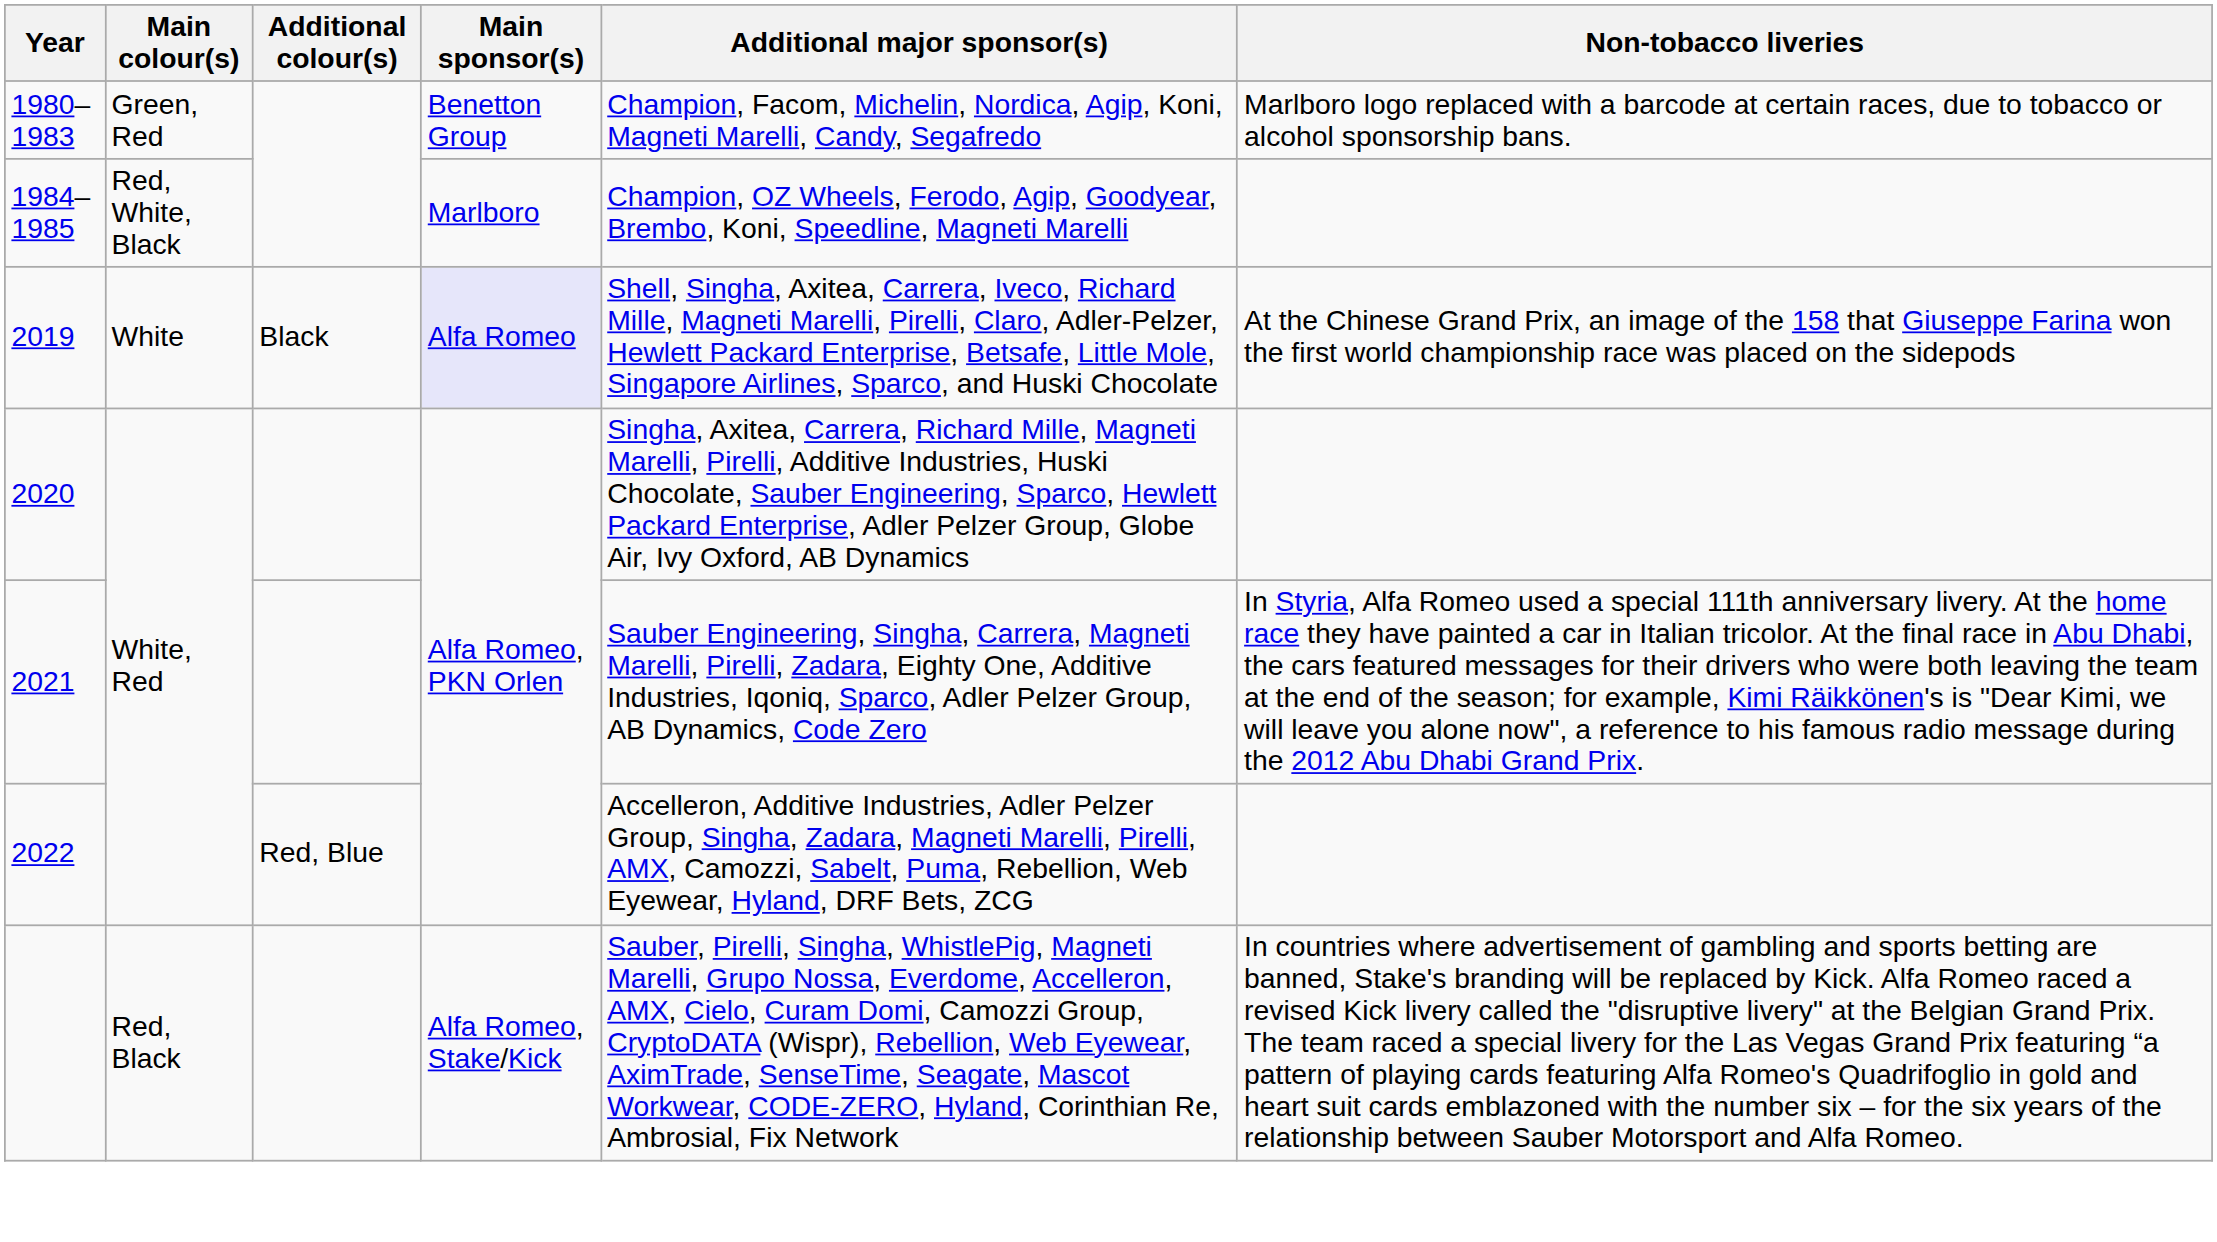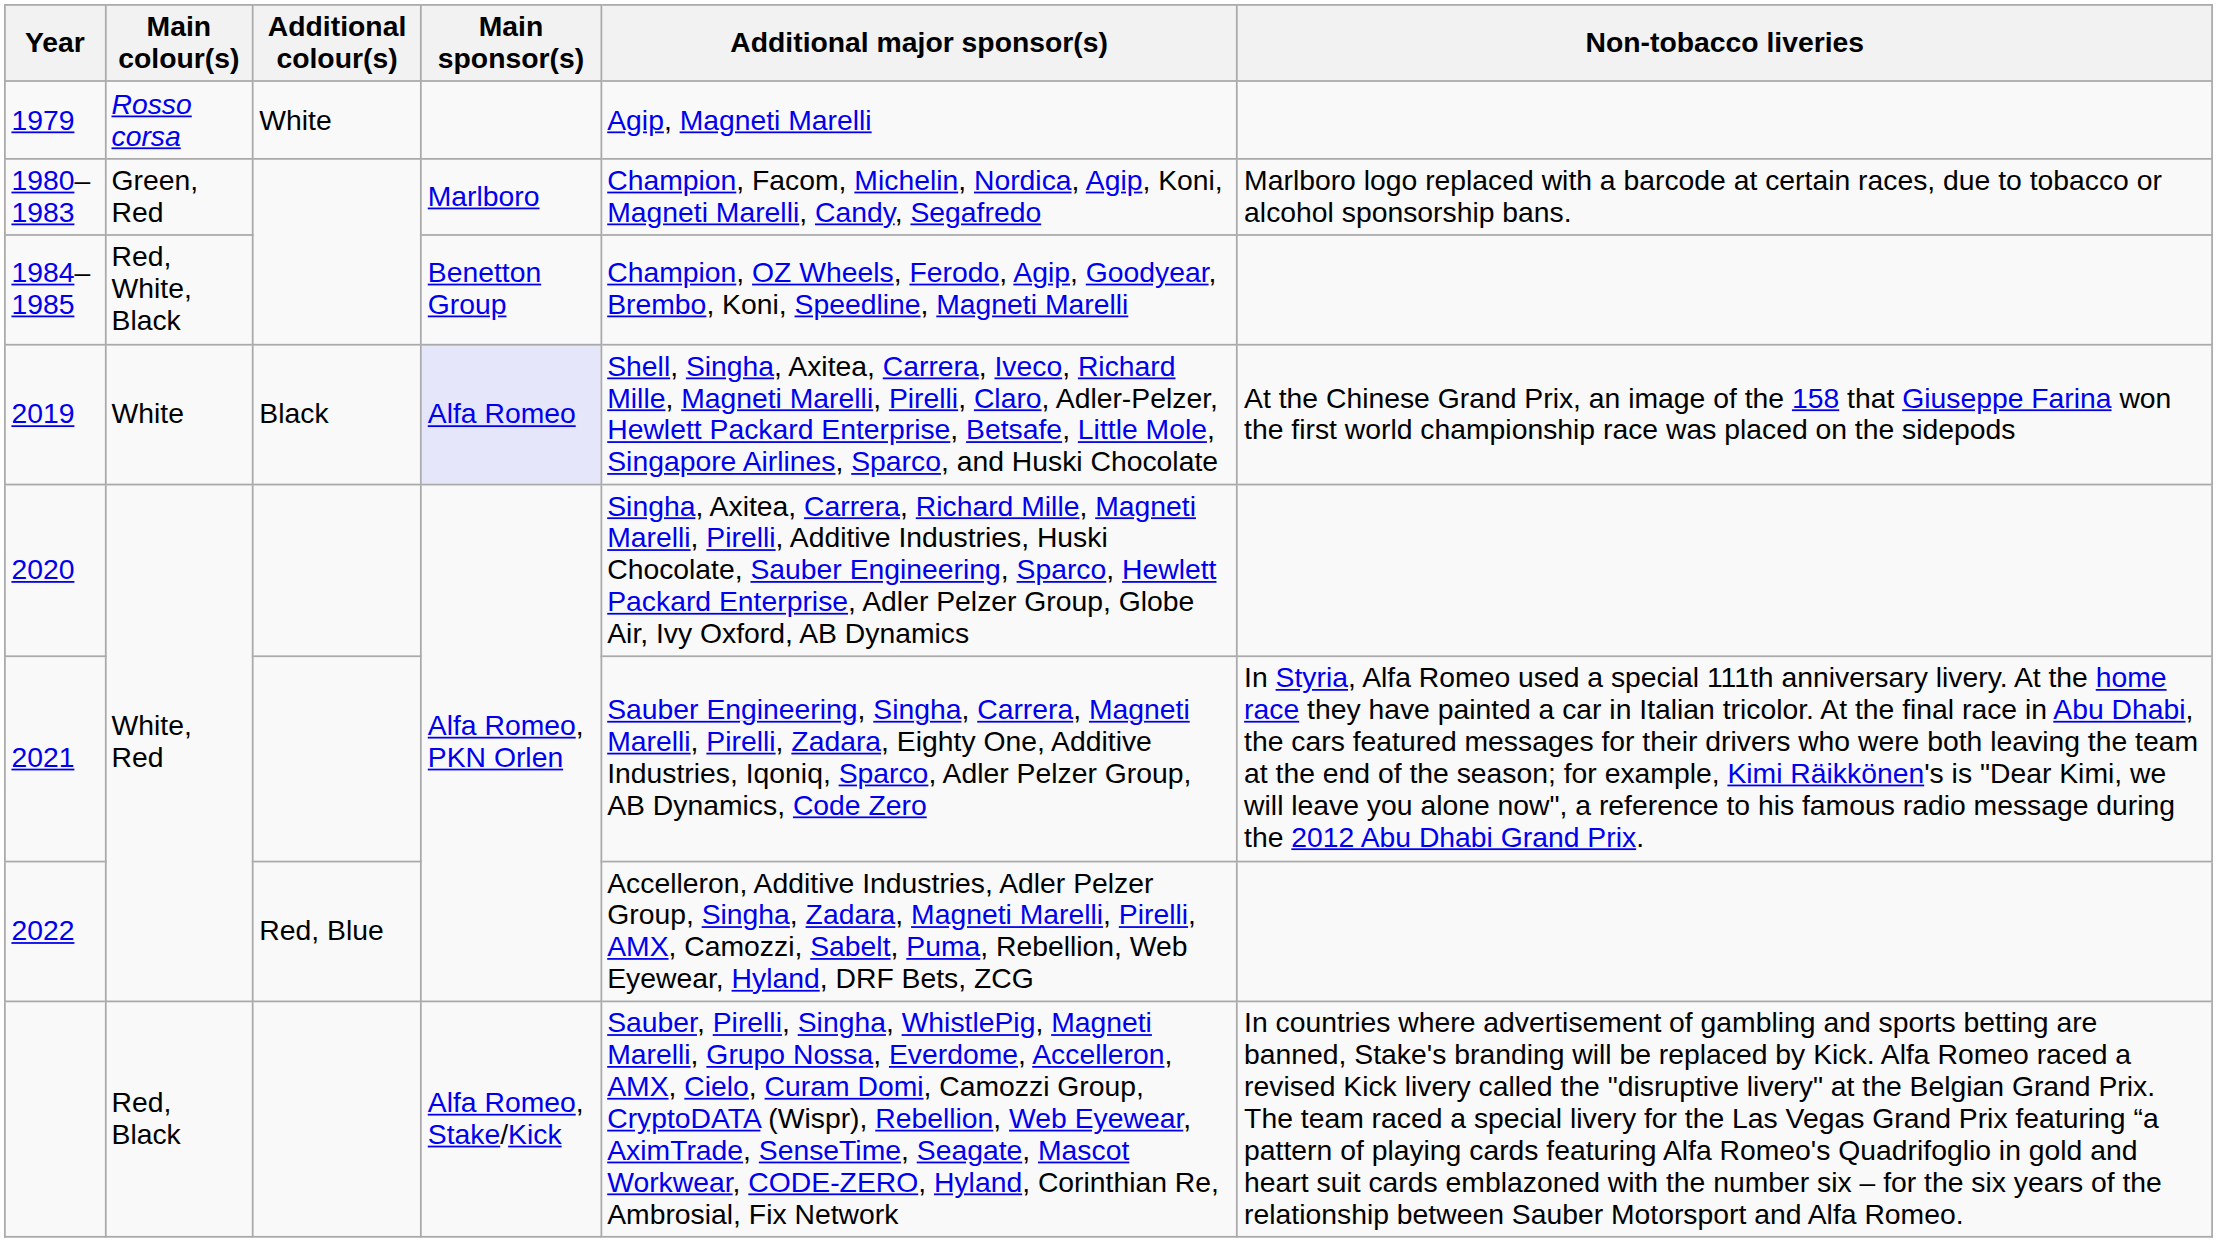+ row: 1979 | Rosso corsa | White | Agip, Magneti Marelli
1980–1983 | Main sponsor(s): Benetton Group -> Marlboro
1984–1985 | Main sponsor(s): Marlboro -> Benetton Group
